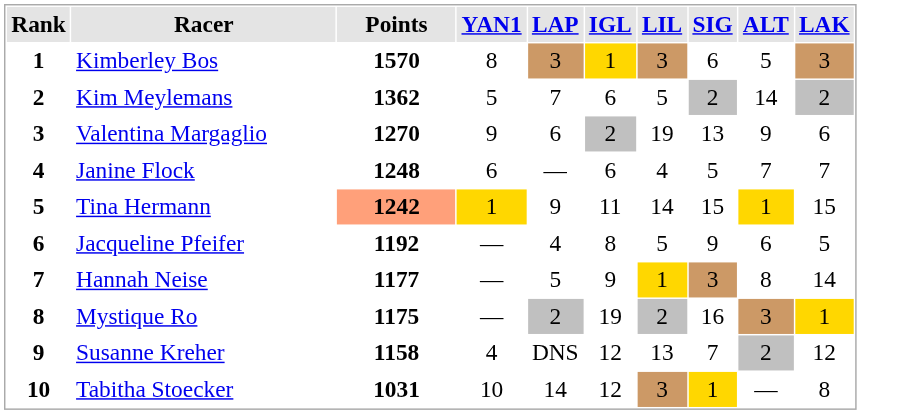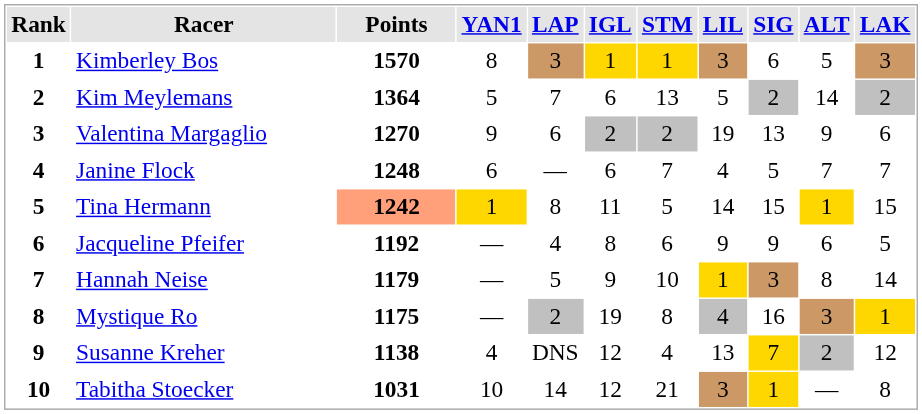+ column: STM | 1 | 13 | 2 | 7 | 5 | 6 | 10 | 8 | 4 | 21
Kim Meylemans | Points: 1362 -> 1364
Tina Hermann | LAP: 9 -> 8
Jacqueline Pfeifer | LIL: 5 -> 9
Hannah Neise | Points: 1177 -> 1179
Mystique Ro | LIL: 2 -> 4
Susanne Kreher | Points: 1158 -> 1138
Susanne Kreher | SIG: no background -> gold background
